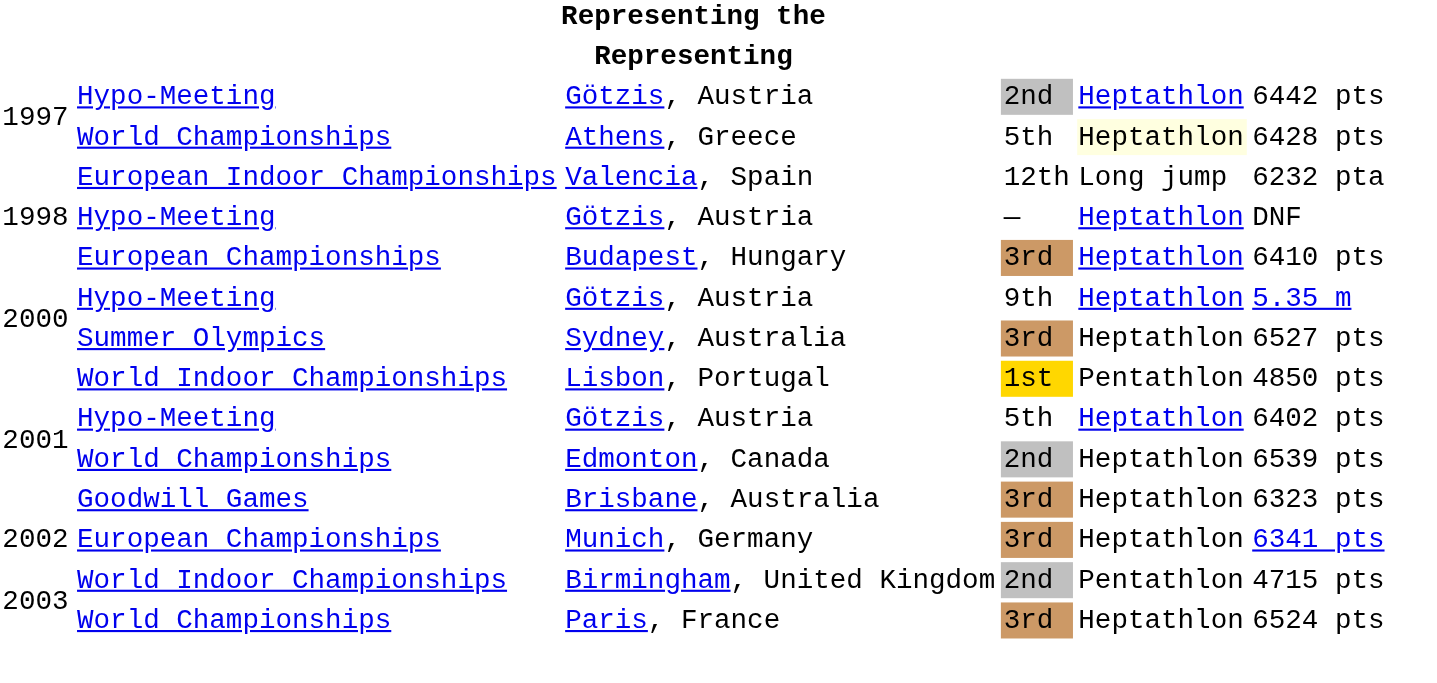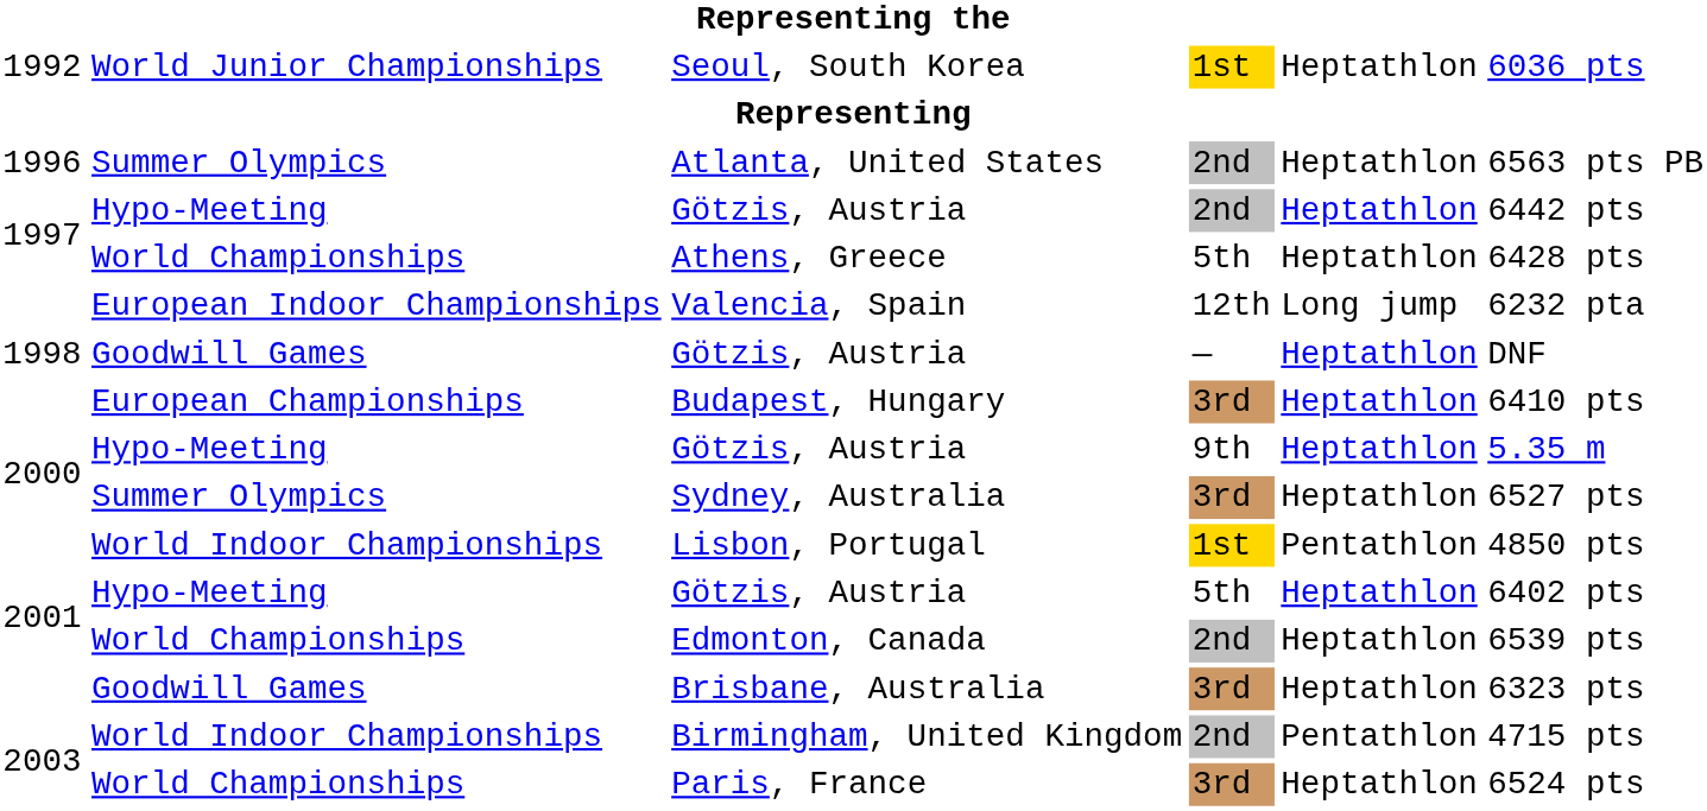+ row: 1992 | World Junior Championships | Seoul, South Korea | 1st | Heptathlon | 6036 pts
+ row: 1996 | Summer Olympics | Atlanta, United States | 2nd | Heptathlon | 6563 pts PB
Athens, Greece | column 5: lightyellow background -> no background
1998 / Götzis, Austria | column 2: Hypo-Meeting -> Goodwill Games
- row: 2002 | European Championships | Munich, Germany | 3rd | Heptathlon | 6341 pts
